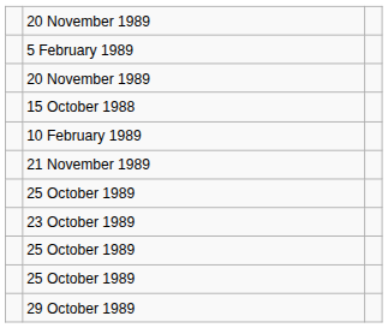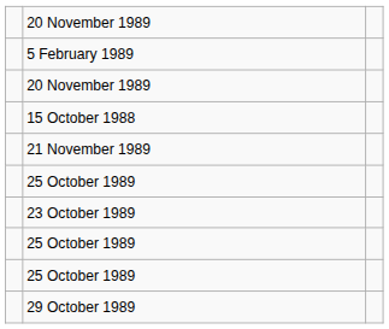- row: 10 February 1989
